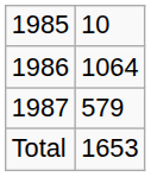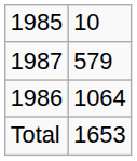rows swapped: 1986 <-> 1987
